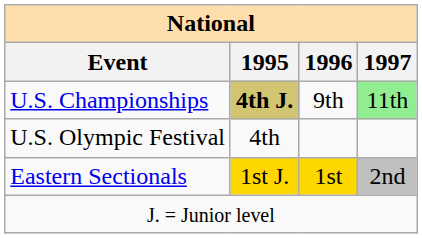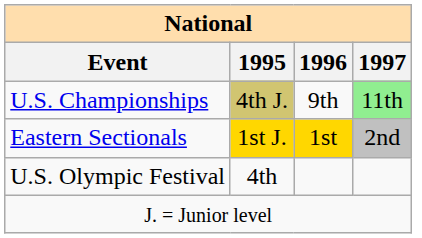U.S. Championships | 1995: bold -> normal
rows swapped: Eastern Sectionals <-> U.S. Olympic Festival
